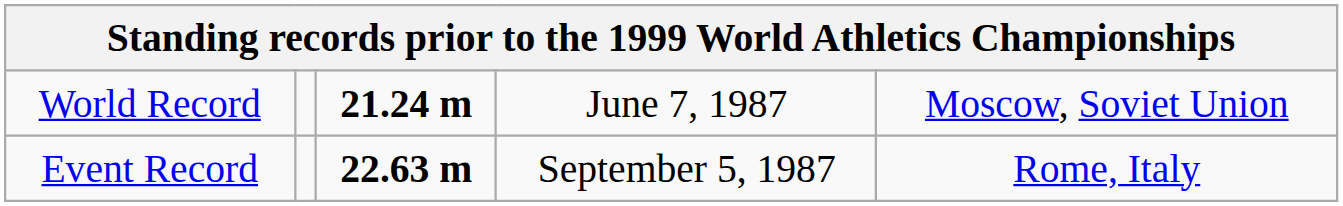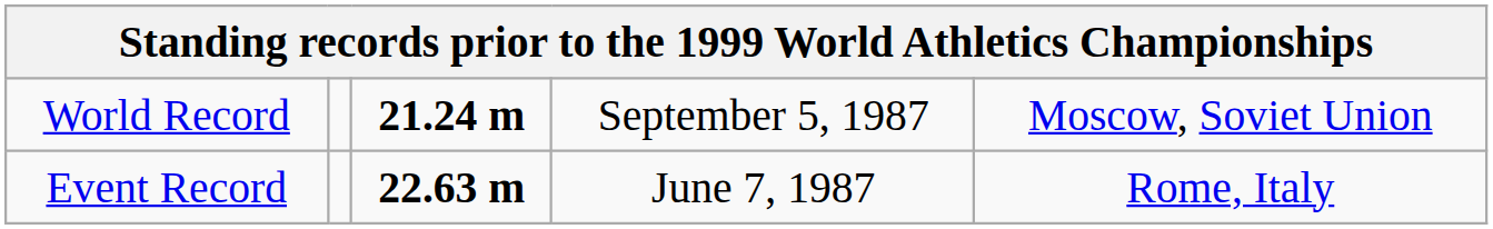World Record | column 4: June 7, 1987 -> September 5, 1987
Event Record | column 4: September 5, 1987 -> June 7, 1987
